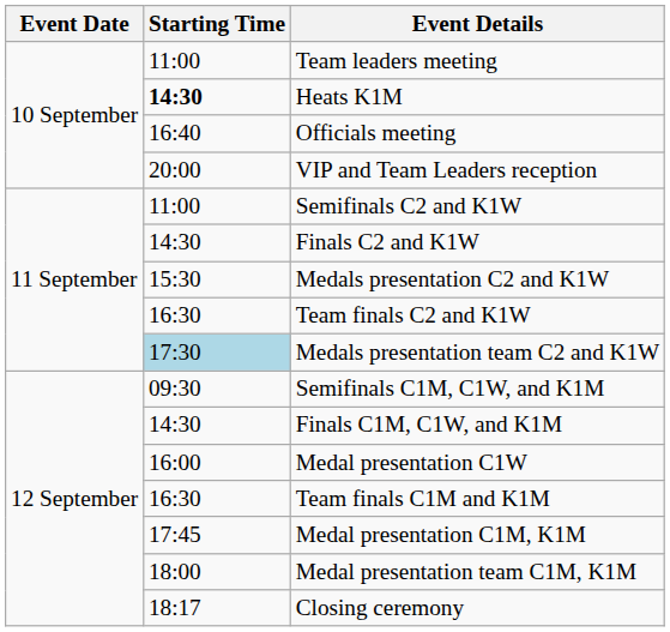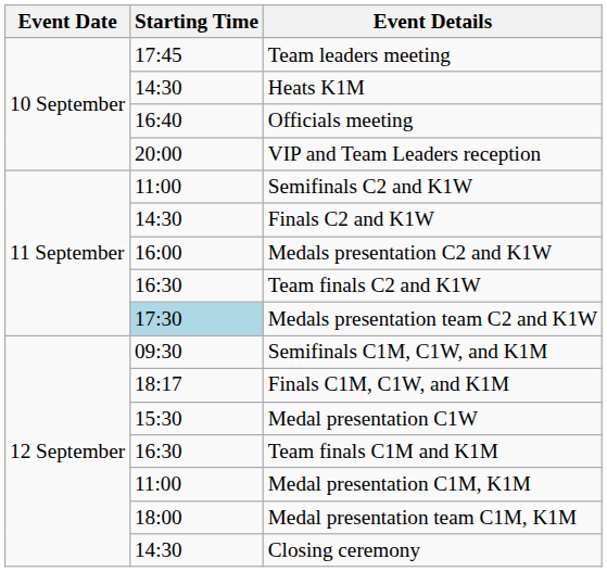Team leaders meeting | Starting Time: 11:00 -> 17:45
Heats K1M | Starting Time: bold -> normal
Medals presentation C2 and K1W | Starting Time: 15:30 -> 16:00
Finals C1M, C1W, and K1M | Starting Time: 14:30 -> 18:17
Medal presentation C1W | Starting Time: 16:00 -> 15:30
Medal presentation C1M, K1M | Starting Time: 17:45 -> 11:00
Closing ceremony | Starting Time: 18:17 -> 14:30
